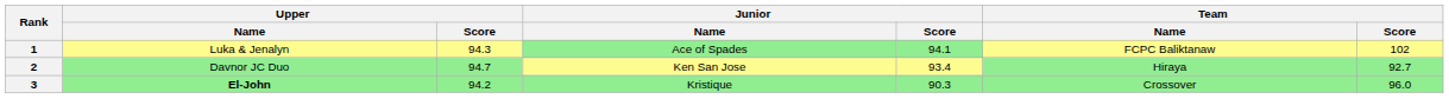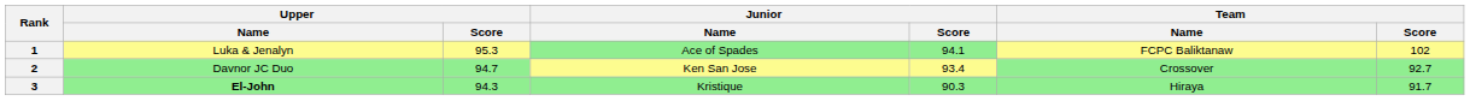1 | Upper / Score: 94.3 -> 95.3
2 | Team / Name: Hiraya -> Crossover
3 | Upper / Score: 94.2 -> 94.3
3 | Team / Name: Crossover -> Hiraya
3 | Team / Score: 96.0 -> 91.7
